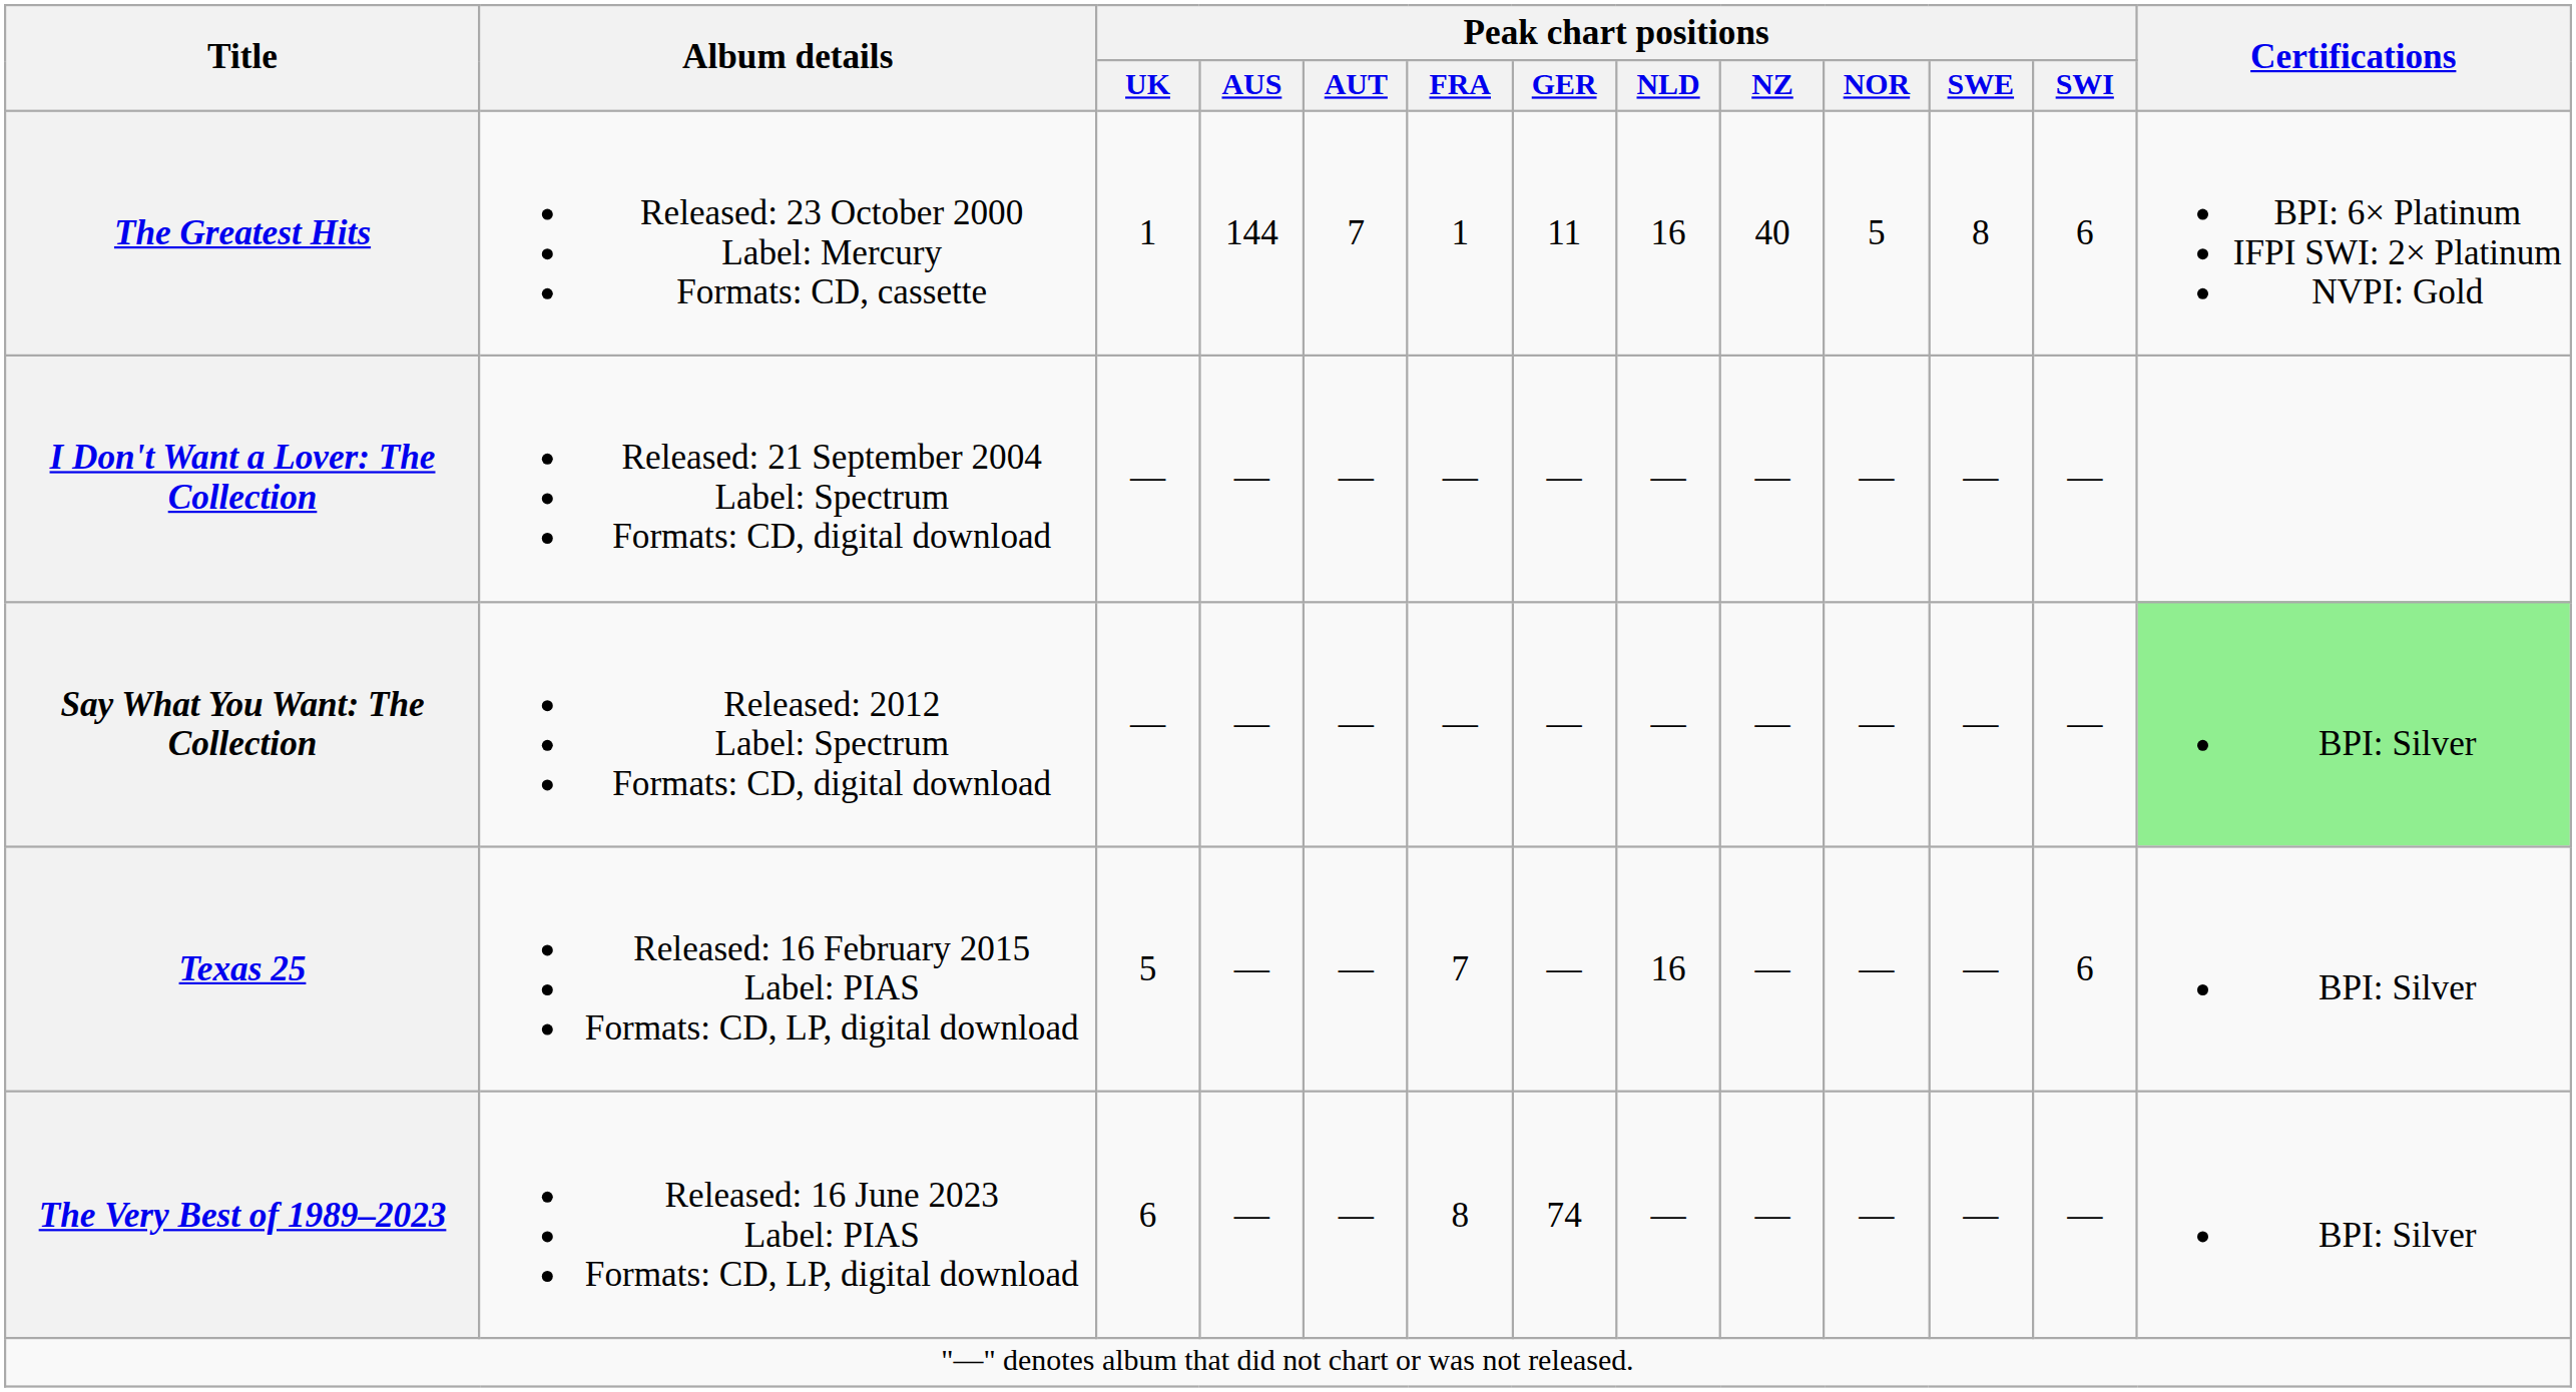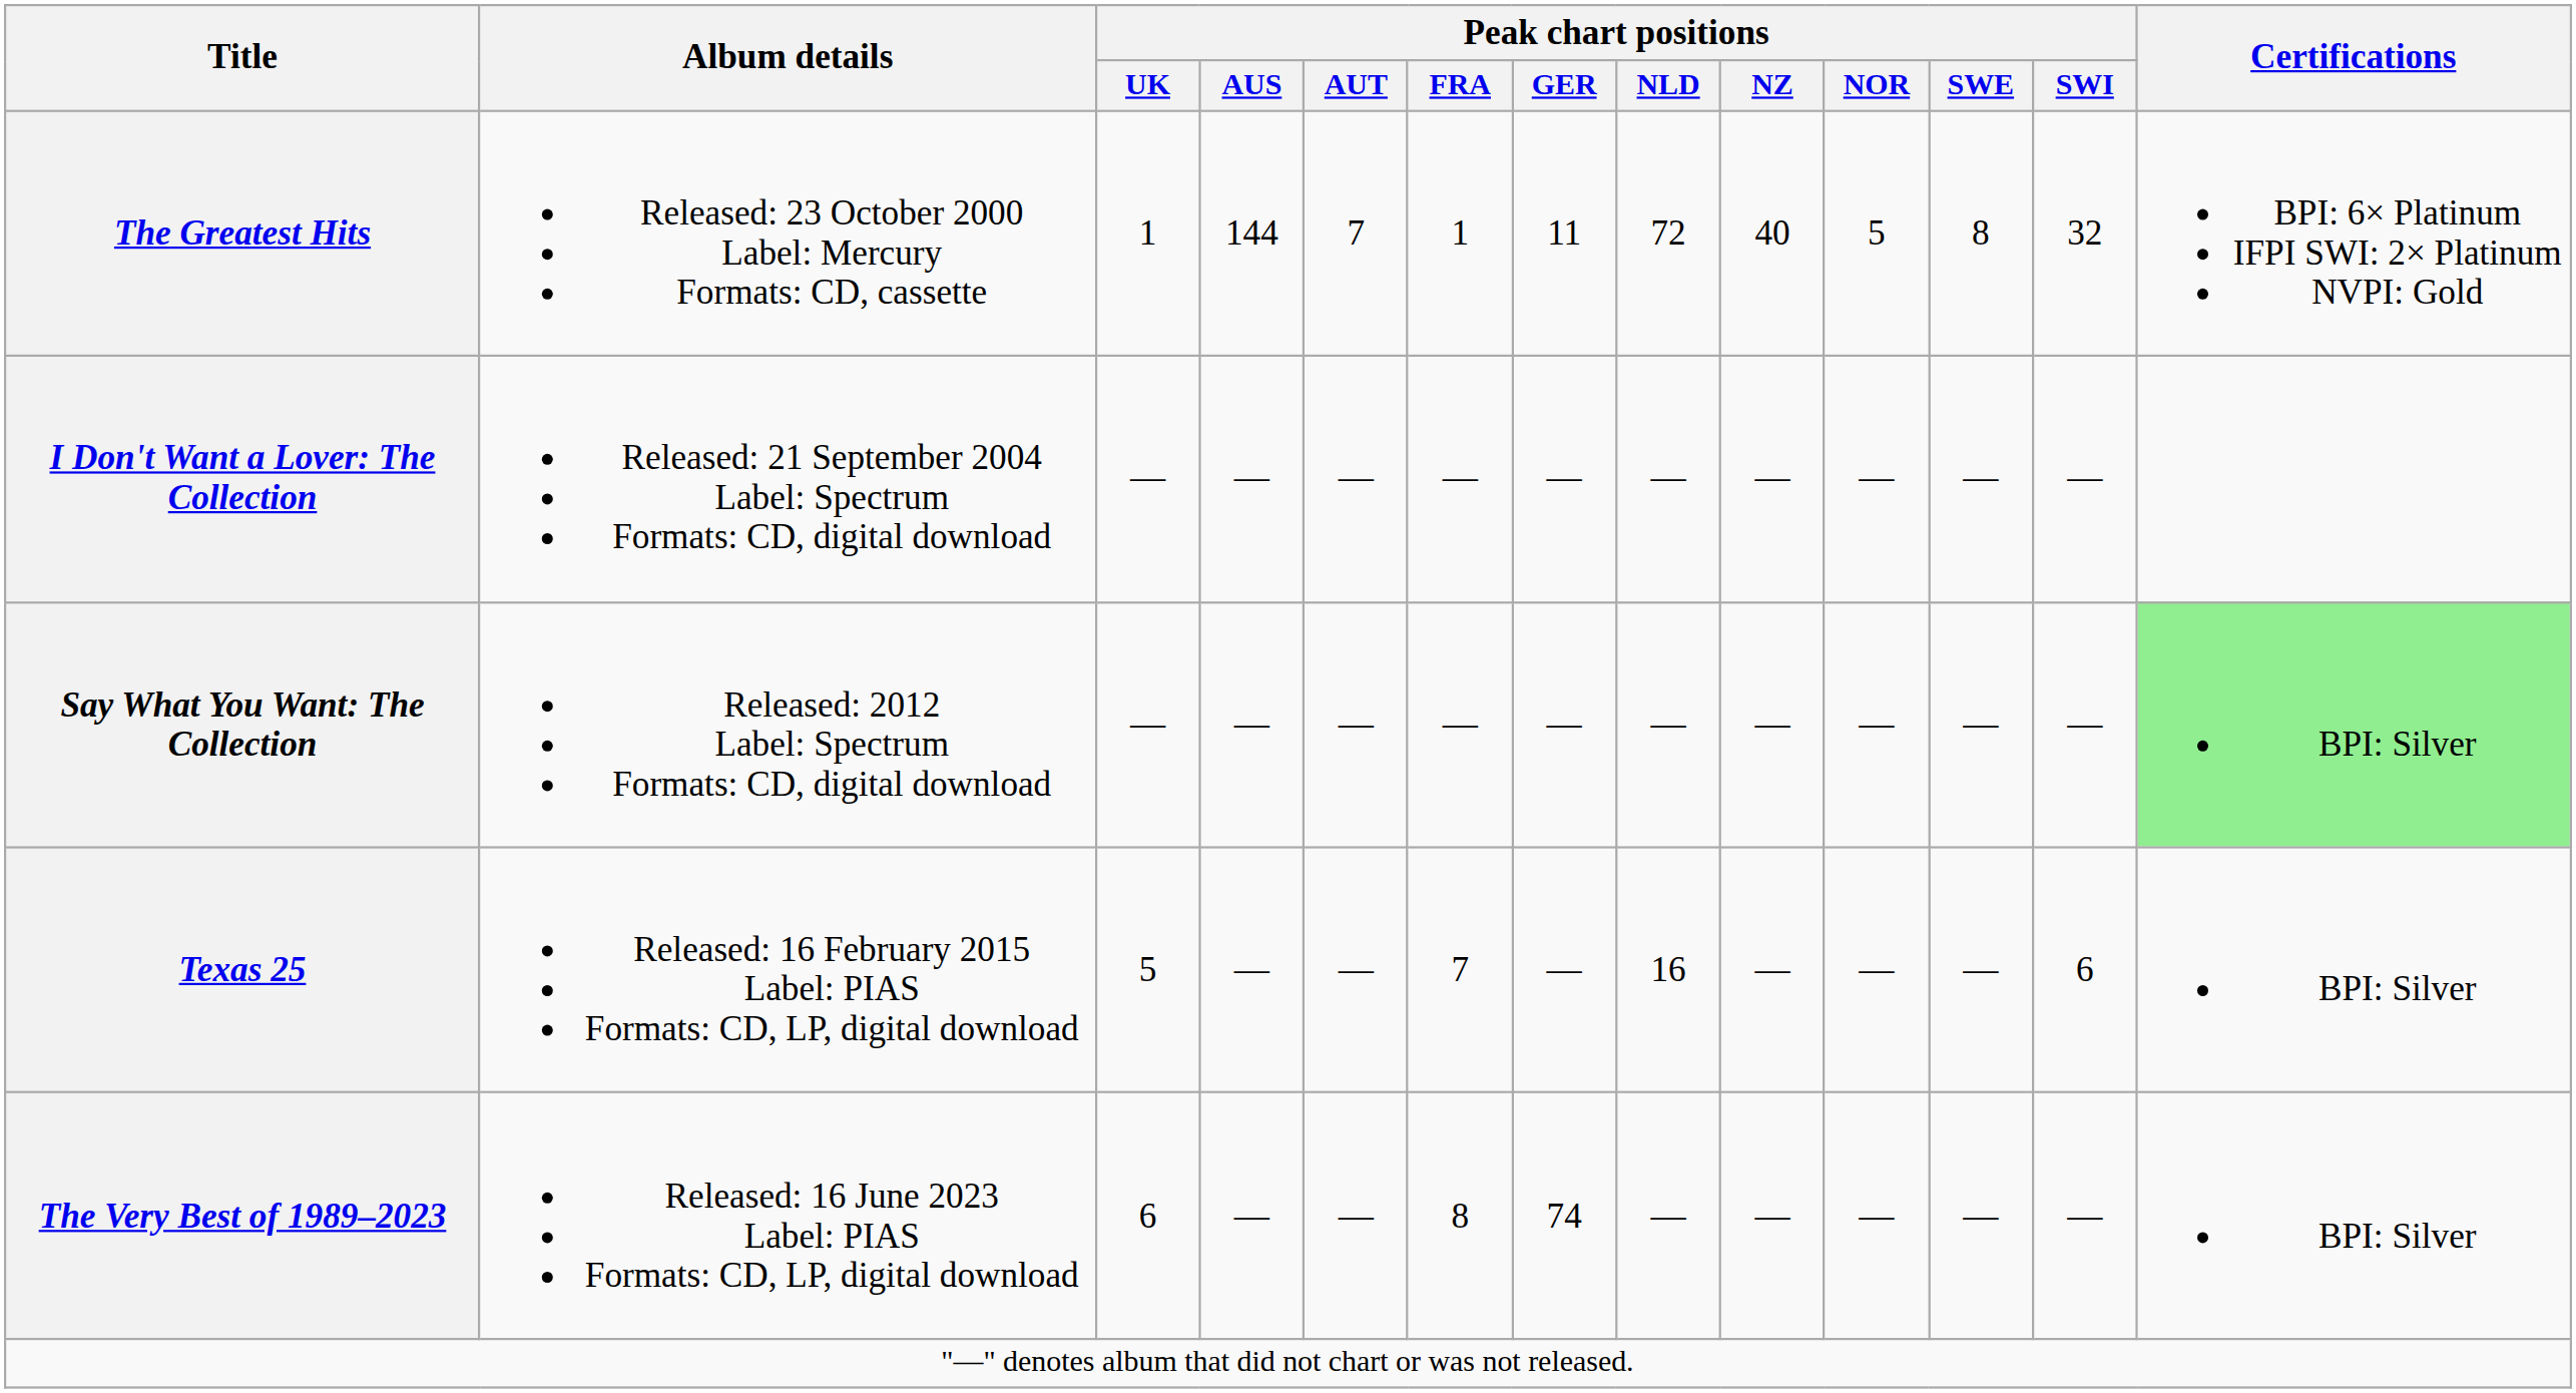The Greatest Hits | Peak chart positions / NLD: 16 -> 72
The Greatest Hits | Peak chart positions / SWI: 6 -> 32
